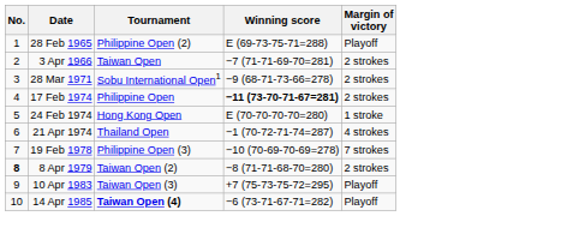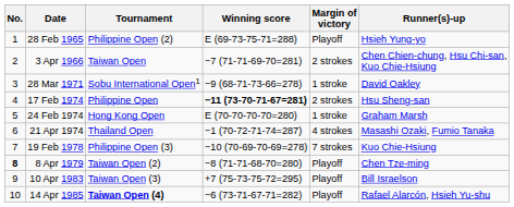+ column: Runner(s)-up | Hsieh Yung-yo | Chen Chien-chung, Hsu Chi-san, Kuo Chie-Hsiung | David Oakley | Hsu Sheng-san | Graham Marsh | Masashi Ozaki, Fumio Tanaka | Kuo Chie-Hsiung | Chen Tze-ming | Bill Israelson | Rafael Alarcón, Hsieh Yu-shu
28 Mar 1971 | Margin of victory: 2 strokes -> 1 stroke
8 Apr 1979 | Margin of victory: 2 strokes -> Playoff
